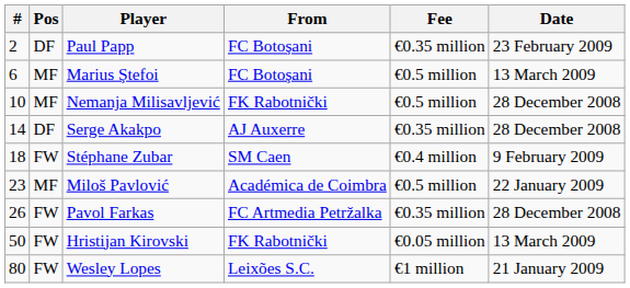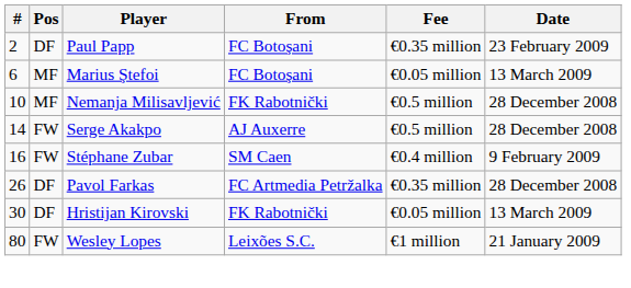Marius Ştefoi | Fee: €0.5 million -> €0.05 million
Serge Akakpo | Pos: DF -> FW
Serge Akakpo | Fee: €0.35 million -> €0.5 million
Stéphane Zubar | #: 18 -> 16
- row: 23 | MF | Miloš Pavlović | Académica de Coimbra | €0.5 million | 22 January 2009
Pavol Farkas | Pos: FW -> DF
Hristijan Kirovski | #: 50 -> 30
Hristijan Kirovski | Pos: FW -> DF
